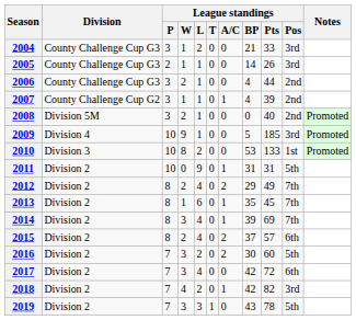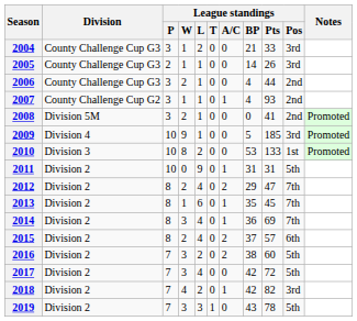2007 | League standings / Pts: 39 -> 93
2008 | League standings / Pts: 40 -> 41
2012 | League standings / Pts: 49 -> 47
2014 | League standings / BP: 39 -> 36
2016 | League standings / BP: 30 -> 38
2017 | League standings / Pos: 6th -> 5th
